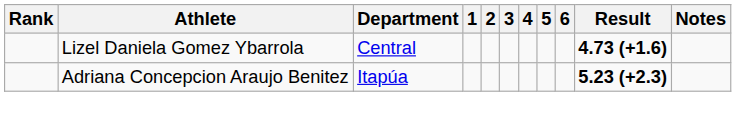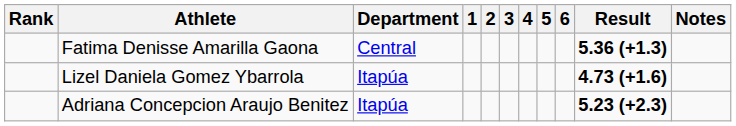+ row: Fatima Denisse Amarilla Gaona | Central | 5.36 (+1.3)
Lizel Daniela Gomez Ybarrola | Department: Central -> Itapúa
